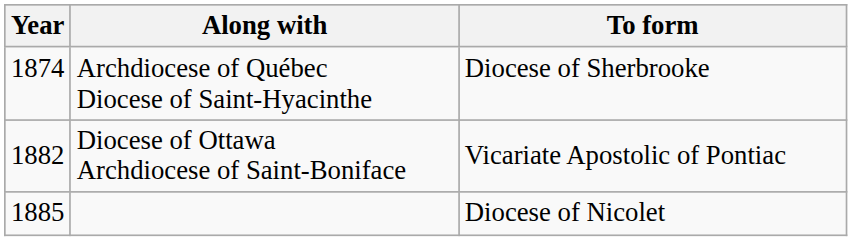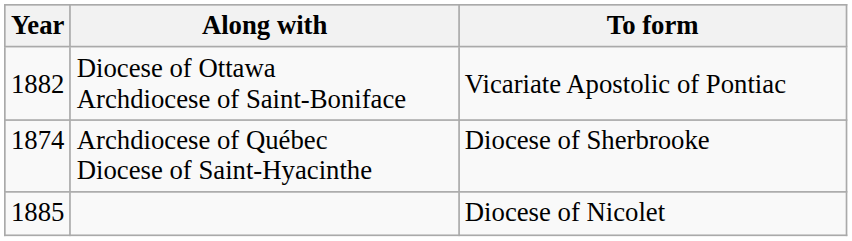rows swapped: Archdiocese of Québec Diocese of Saint-Hyacinthe <-> Diocese of Ottawa Archdiocese of Saint-Boniface
